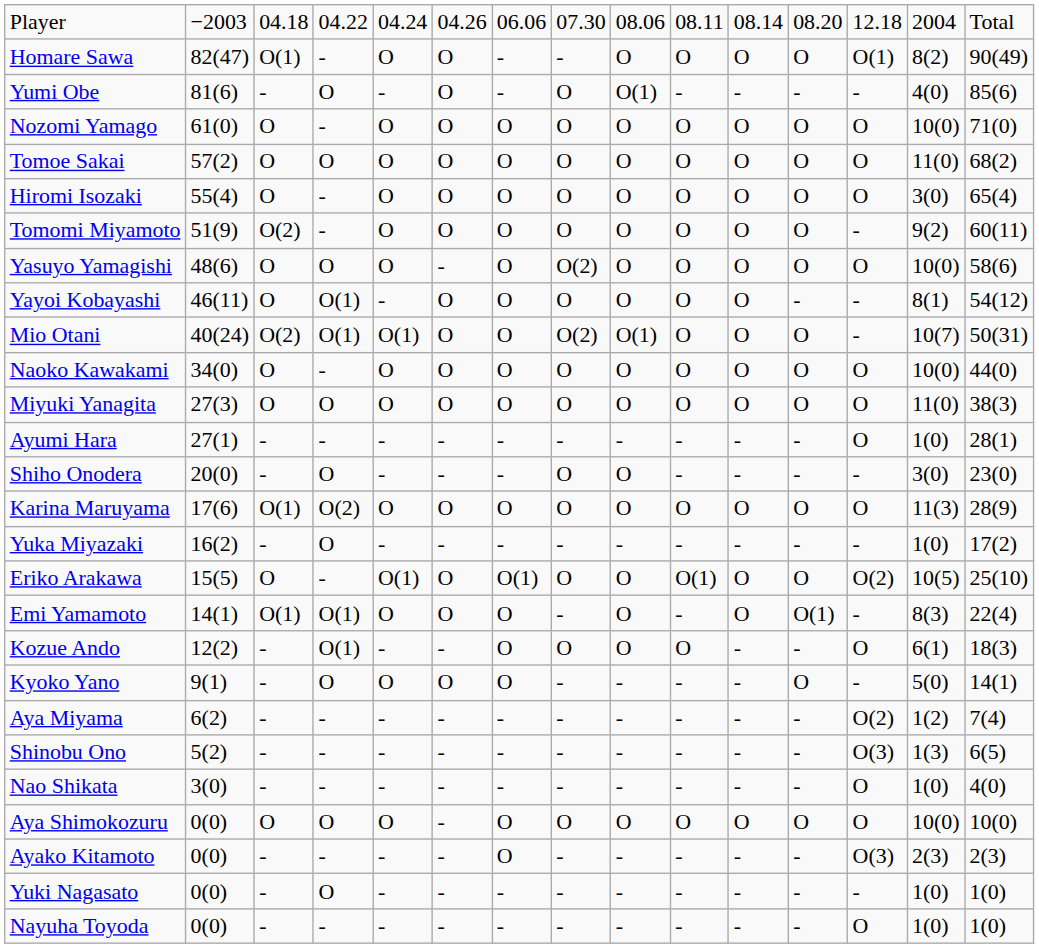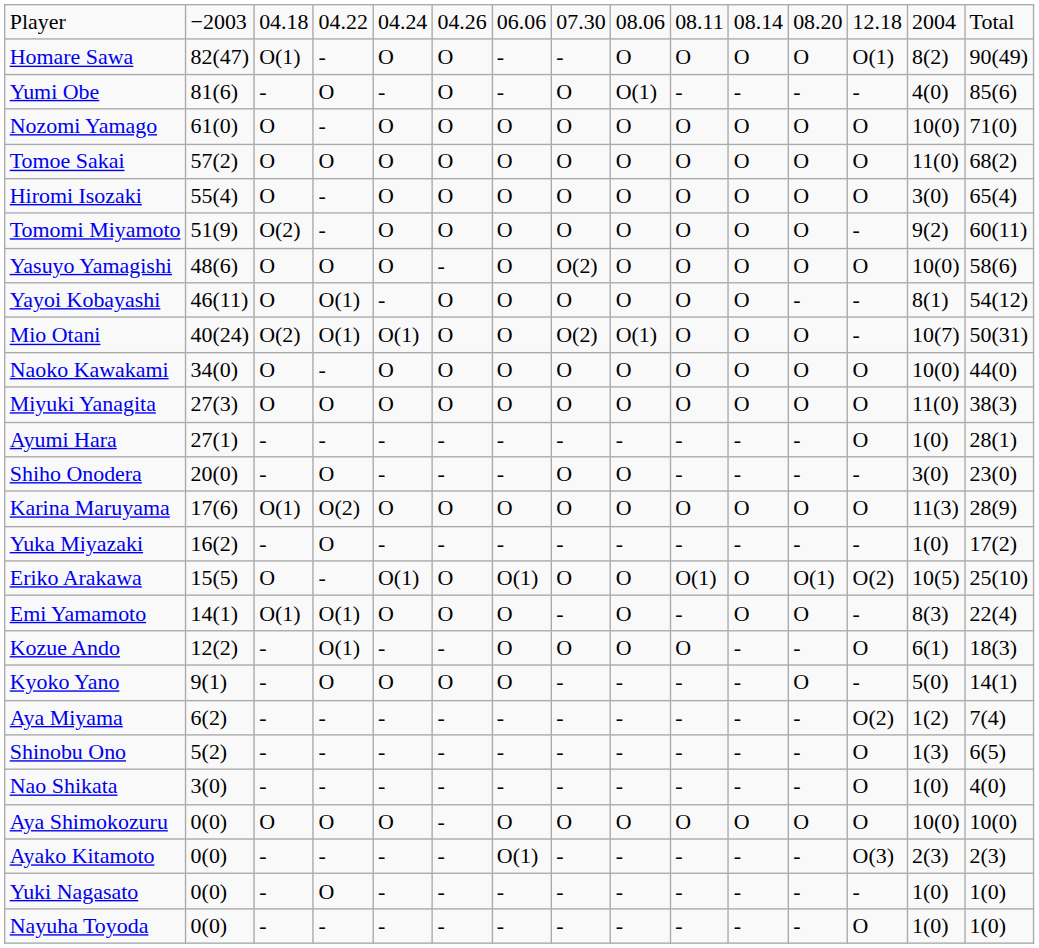Eriko Arakawa | column 12: O -> O(1)
Emi Yamamoto | column 12: O(1) -> O
Shinobu Ono | column 13: O(3) -> O
Ayako Kitamoto | column 7: O -> O(1)
